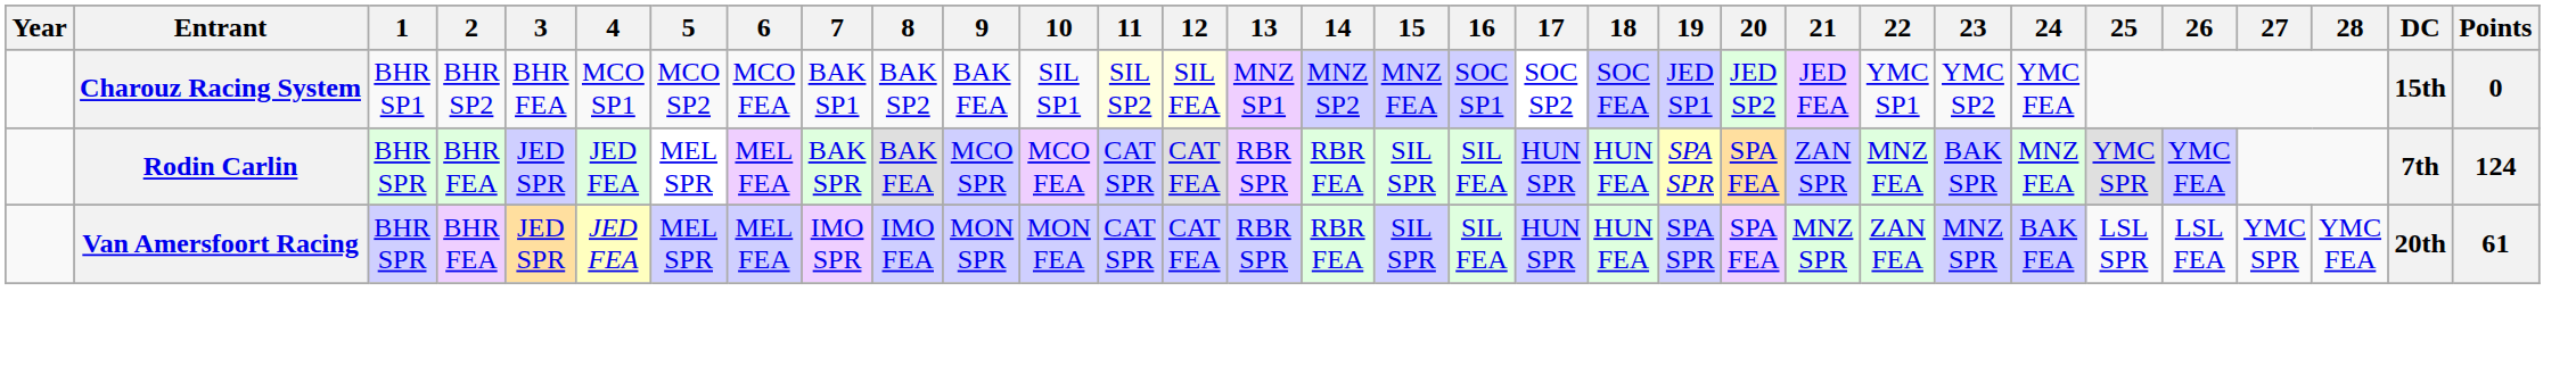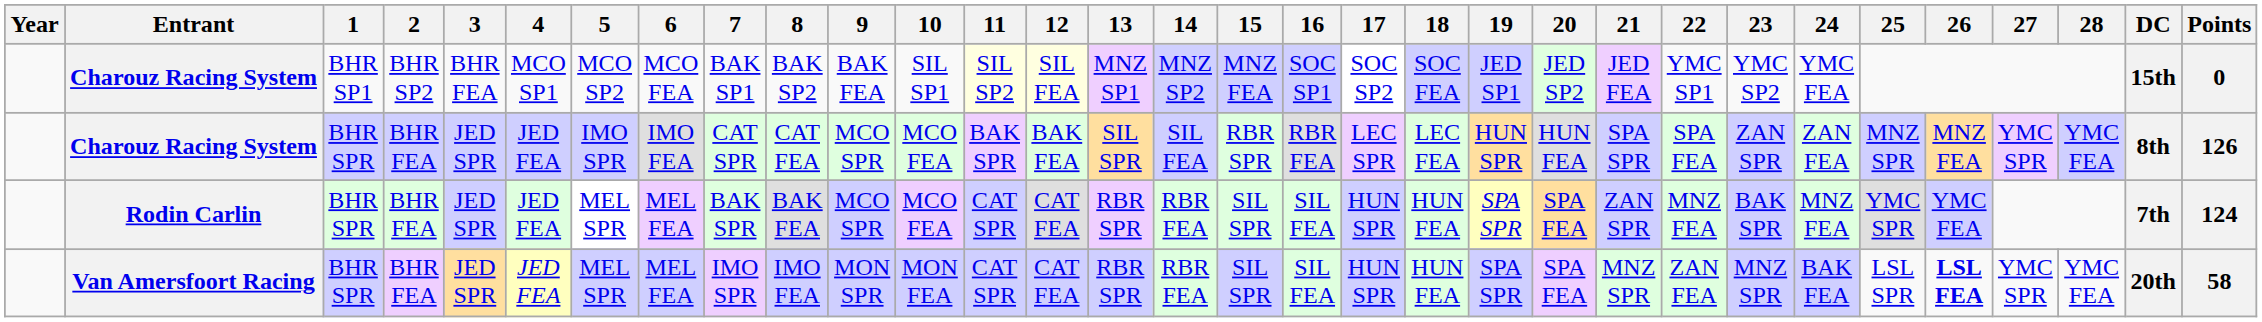+ row: Charouz Racing System | BHR SPR | BHR FEA | JED SPR | JED FEA | IMO SPR | IMO FEA | CAT SPR | CAT FEA | MCO SPR | MCO FEA | BAK SPR | BAK FEA | SIL SPR | SIL FEA | RBR SPR | RBR FEA | LEC SPR | LEC FEA | HUN SPR | HUN FEA | SPA SPR | SPA FEA | ZAN SPR | ZAN FEA | MNZ SPR | MNZ FEA | YMC SPR | YMC FEA | 8th | 126
Van Amersfoort Racing | 26: normal -> bold
Van Amersfoort Racing | Points: 61 -> 58
